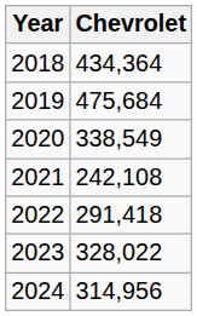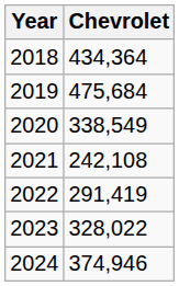2022 | Chevrolet: 291,418 -> 291,419
2024 | Chevrolet: 314,956 -> 374,946
